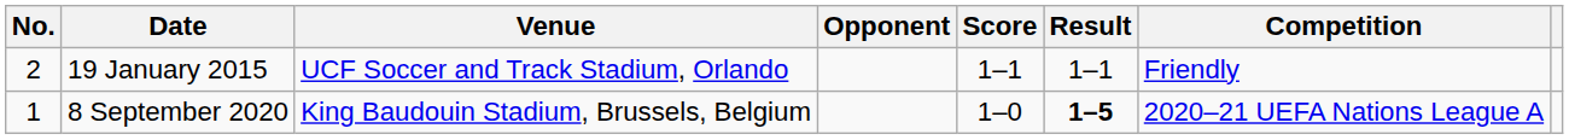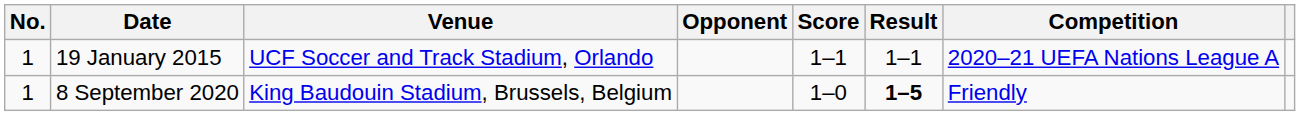19 January 2015 | No.: 2 -> 1
19 January 2015 | Competition: Friendly -> 2020–21 UEFA Nations League A
8 September 2020 | Competition: 2020–21 UEFA Nations League A -> Friendly
